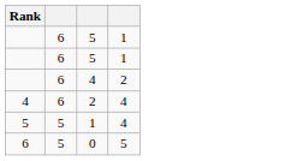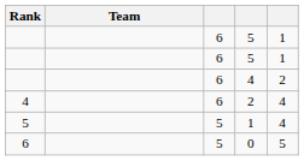+ column: Team
